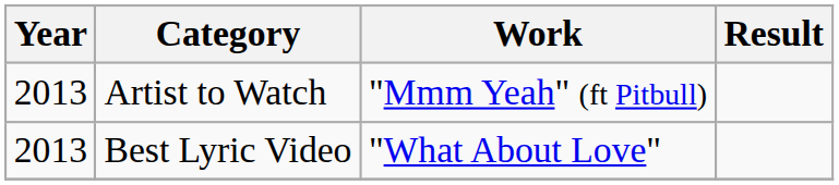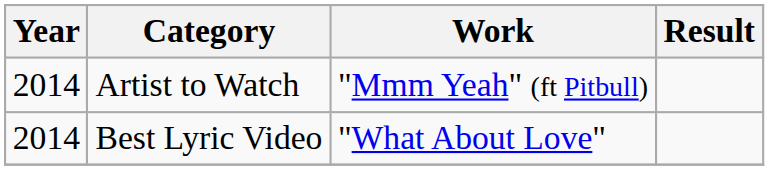Artist to Watch | Year: 2013 -> 2014
Best Lyric Video | Year: 2013 -> 2014
